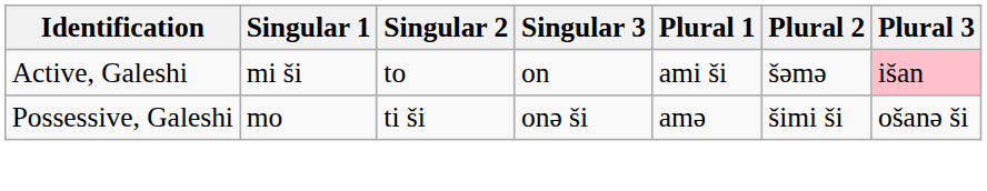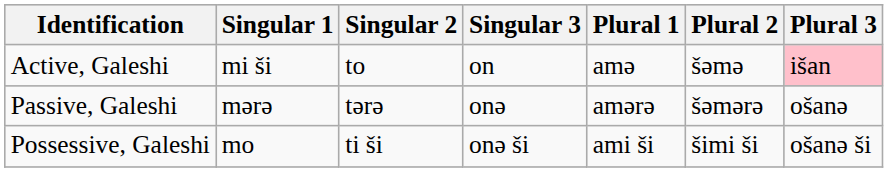Active, Galeshi | Plural 1: ami ši -> amә
+ row: Passive, Galeshi | mәrә | tәrә | onә | amәrә | šәmәrә | ošanә
Possessive, Galeshi | Plural 1: amә -> ami ši
